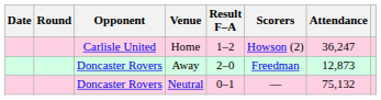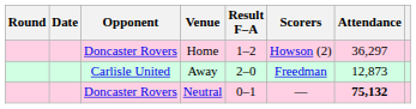columns swapped: Round <-> Date
Home | Opponent: Carlisle United -> Doncaster Rovers
Home | Attendance: 36,247 -> 36,297
Away | Opponent: Doncaster Rovers -> Carlisle United
Neutral | Attendance: normal -> bold
